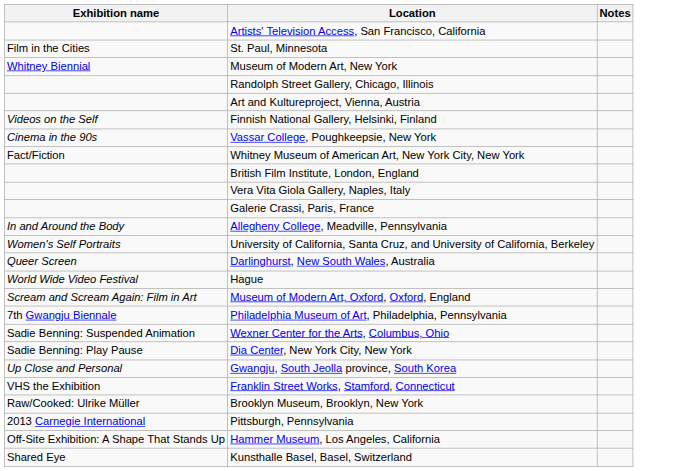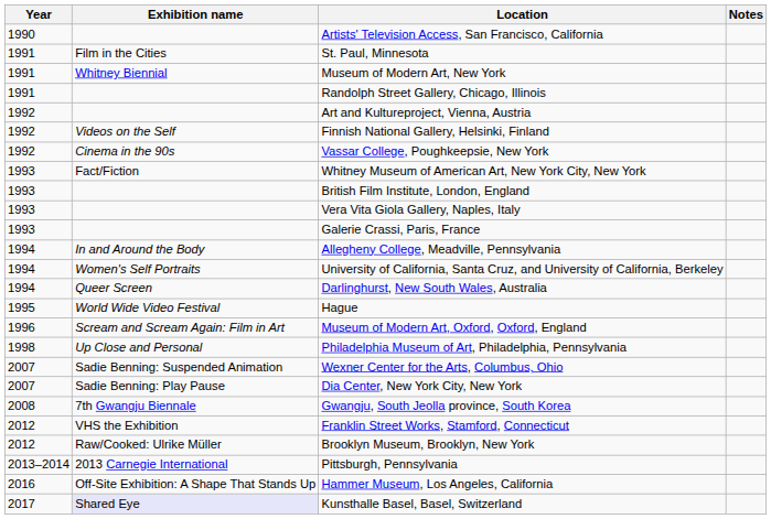+ column: Year | 1990 | 1991 | 1991 | 1991 | 1992 | 1992 | 1992 | 1993 | 1993 | 1993 | 1993 | 1994 | 1994 | 1994 | 1995 | 1996 | 1998 | 2007 | 2007 | 2008 | 2012 | 2012 | 2013–2014 | 2016 | 2017
Philadelphia Museum of Art, Philadelphia, Pennsylvania | Exhibition name: 7th Gwangju Biennale -> Up Close and Personal
Gwangju, South Jeolla province, South Korea | Exhibition name: Up Close and Personal -> 7th Gwangju Biennale
Kunsthalle Basel, Basel, Switzerland | Exhibition name: no background -> lavender background
